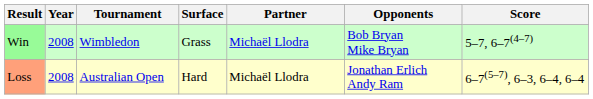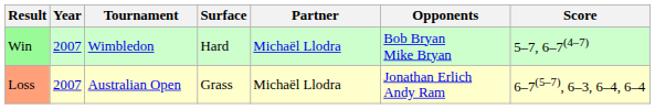Win | Year: 2008 -> 2007
Win | Surface: Grass -> Hard
Loss | Year: 2008 -> 2007
Loss | Surface: Hard -> Grass
